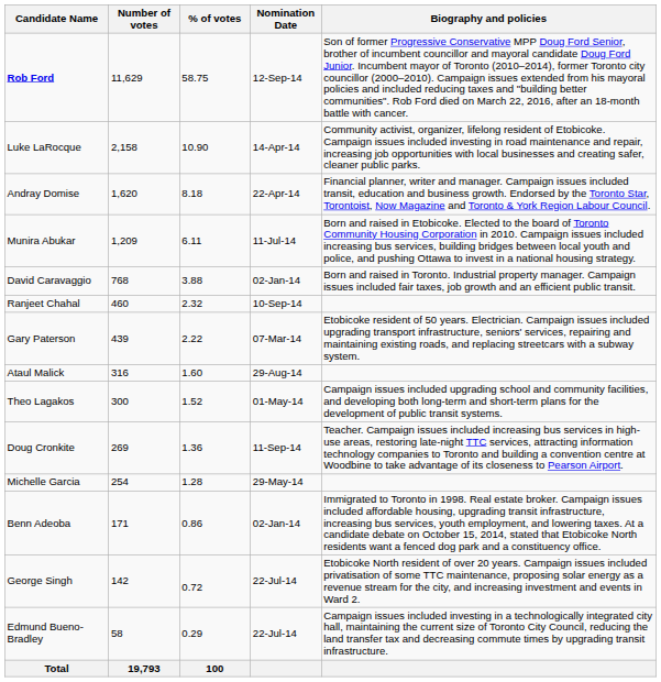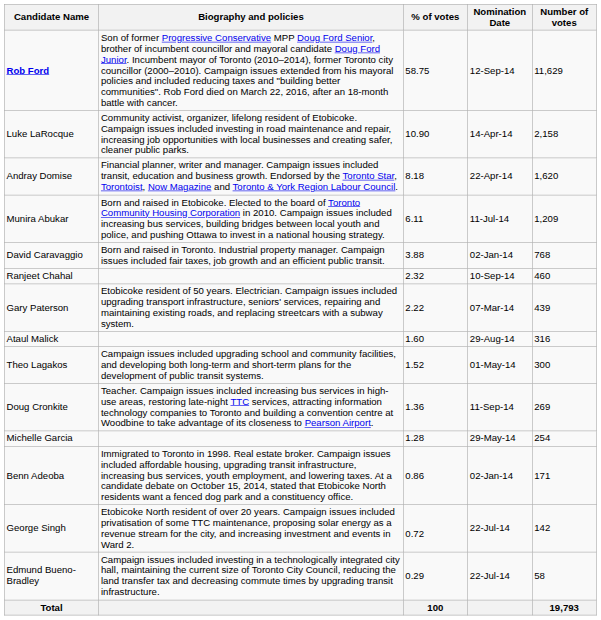columns swapped: Number of votes <-> Biography and policies
